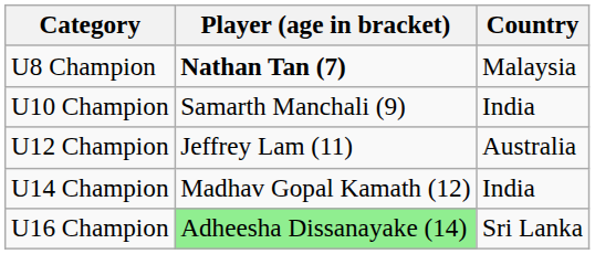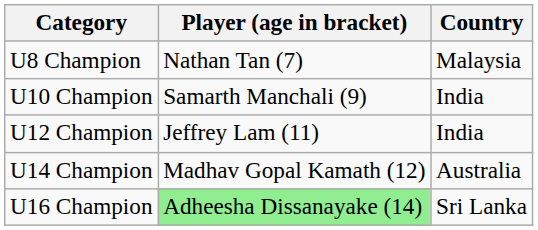U8 Champion | Player (age in bracket): bold -> normal
U12 Champion | Country: Australia -> India
U14 Champion | Country: India -> Australia
